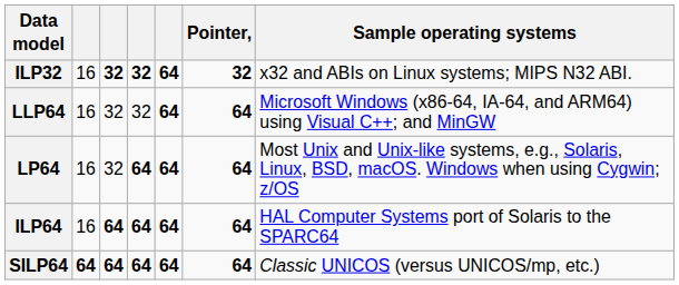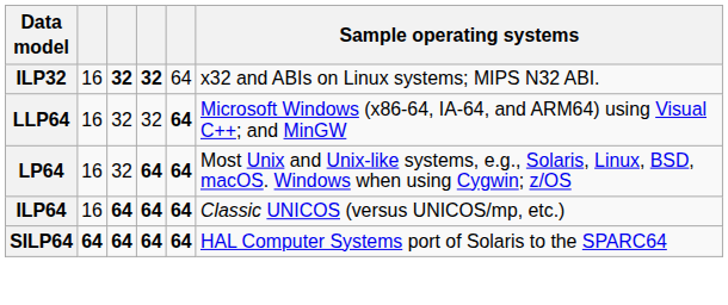- column: Pointer, | 32 | 64 | 64 | 64 | 64
ILP32 | column 5: bold -> normal
ILP64 | Sample operating systems: HAL Computer Systems port of Solaris to the SPARC64 -> Classic UNICOS (versus UNICOS/mp, etc.)
SILP64 | Sample operating systems: Classic UNICOS (versus UNICOS/mp, etc.) -> HAL Computer Systems port of Solaris to the SPARC64
